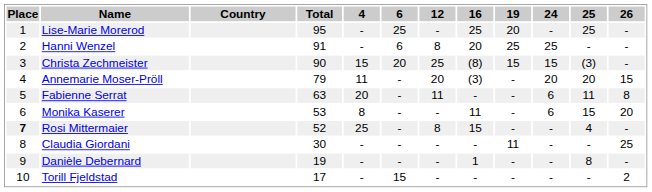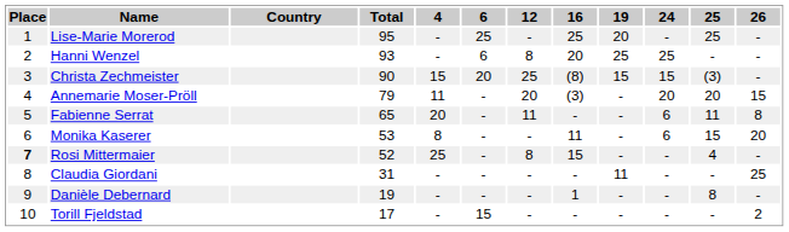Hanni Wenzel | Total: 91 -> 93
Fabienne Serrat | Total: 63 -> 65
Claudia Giordani | Total: 30 -> 31
